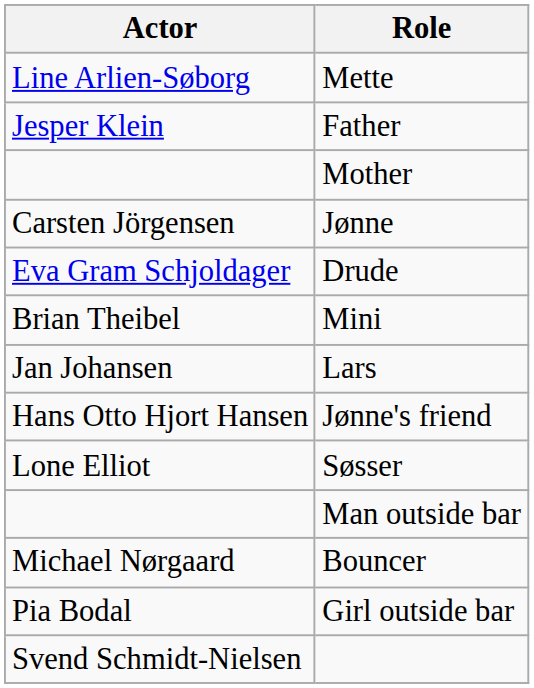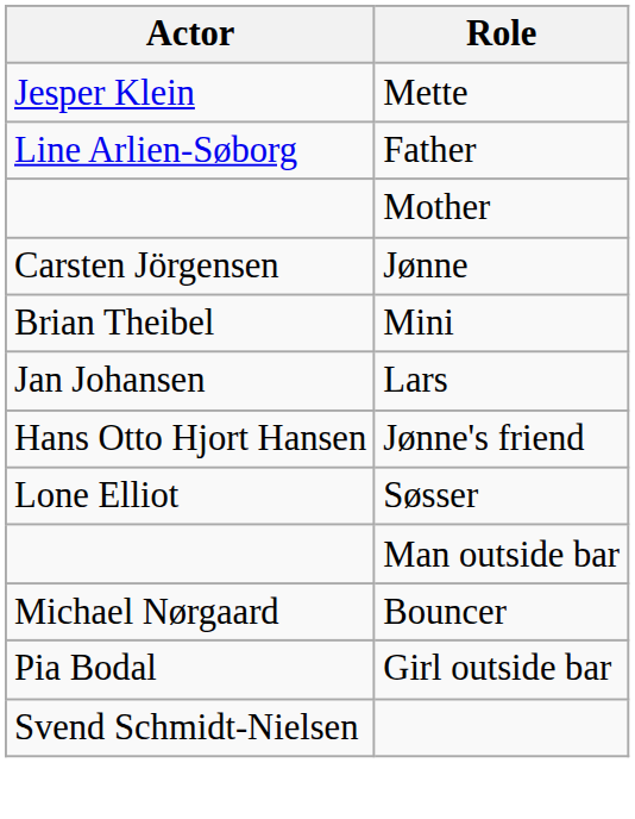Mette | Actor: Line Arlien-Søborg -> Jesper Klein
Father | Actor: Jesper Klein -> Line Arlien-Søborg
- row: Eva Gram Schjoldager | Drude
